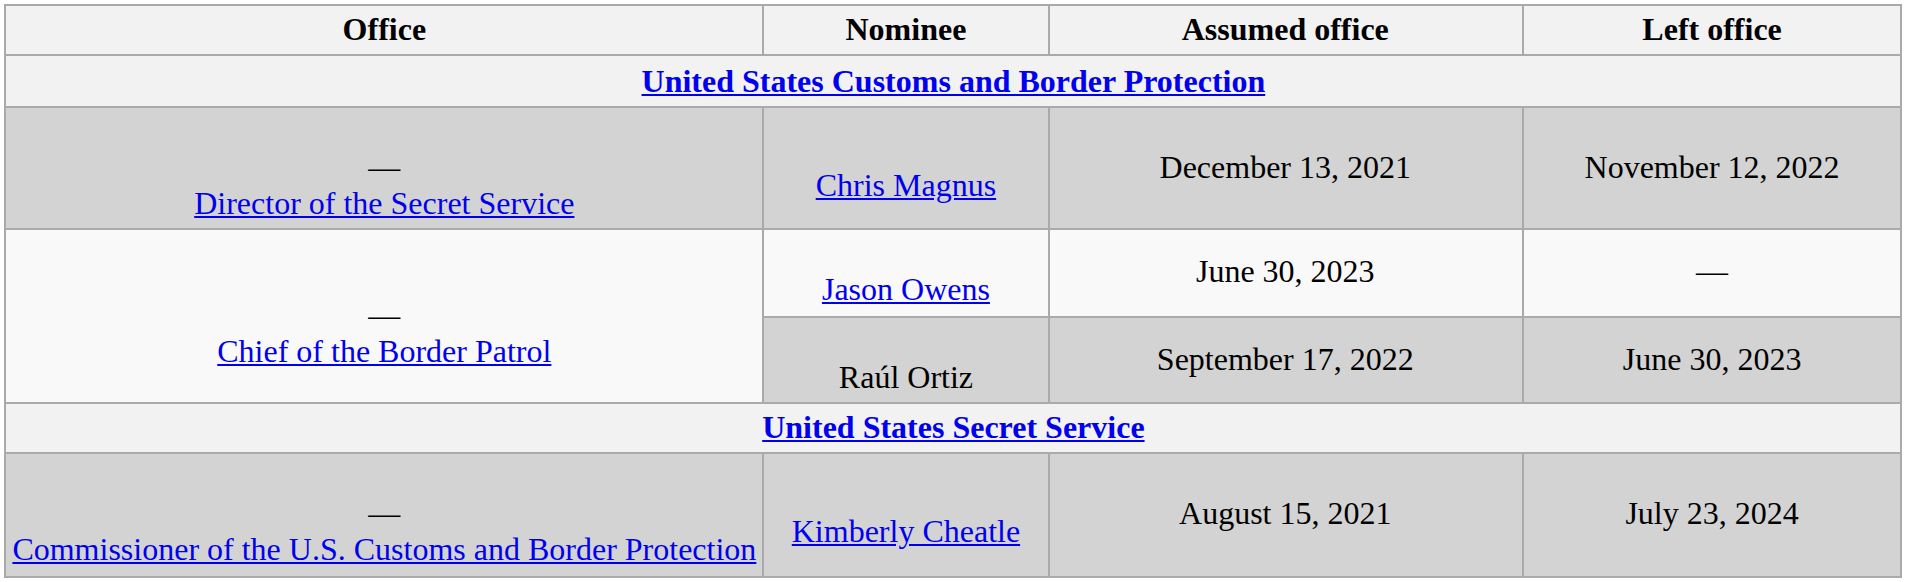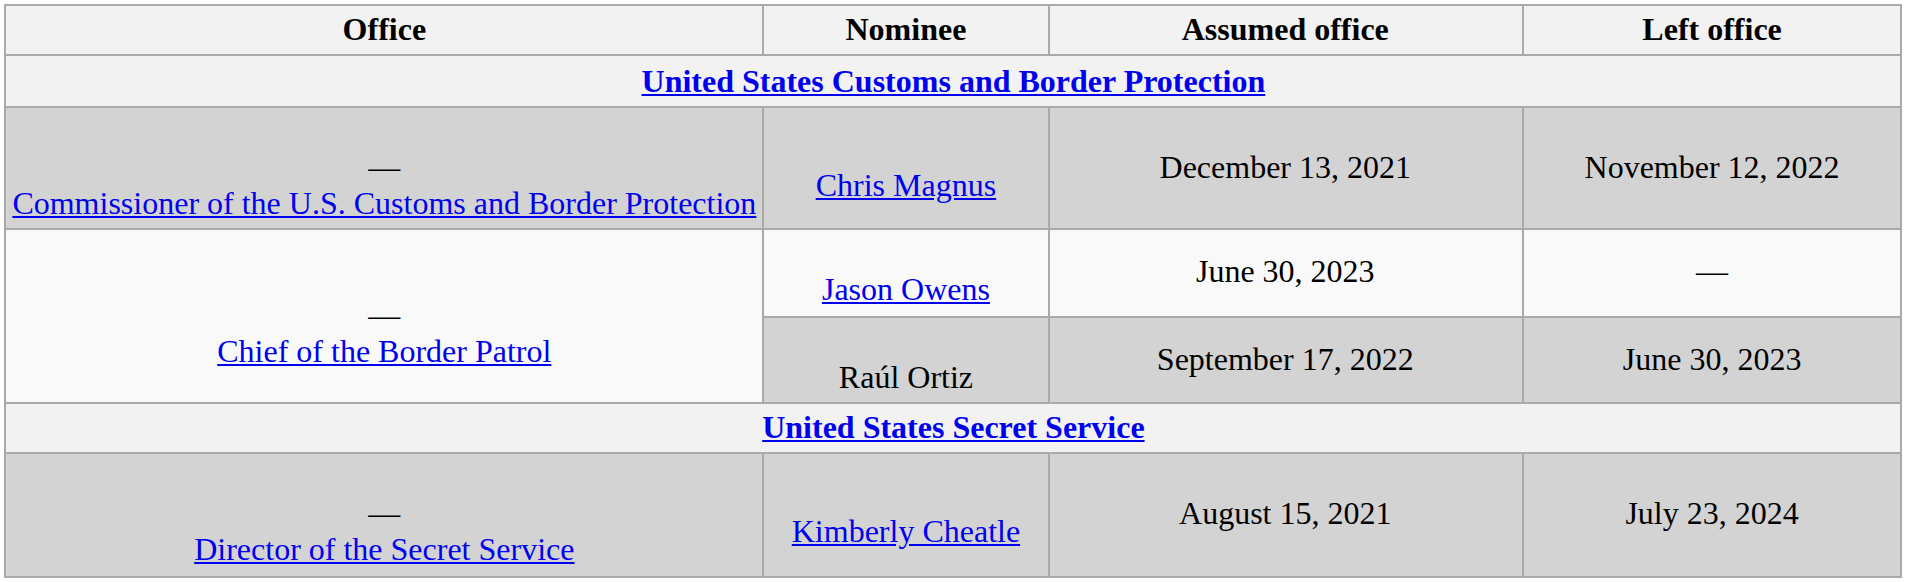Chris Magnus | Office: — Director of the Secret Service -> — Commissioner of the U.S. Customs and Border Protection
Kimberly Cheatle | Office: — Commissioner of the U.S. Customs and Border Protection -> — Director of the Secret Service
